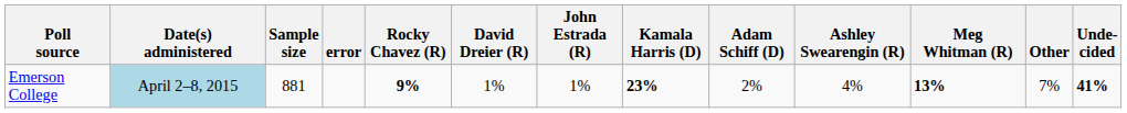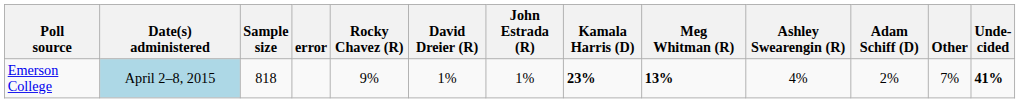columns swapped: Adam Schiff (D) <-> Meg Whitman (R)
Emerson College | Sample size: 881 -> 818
Emerson College | Rocky Chavez (R): bold -> normal
